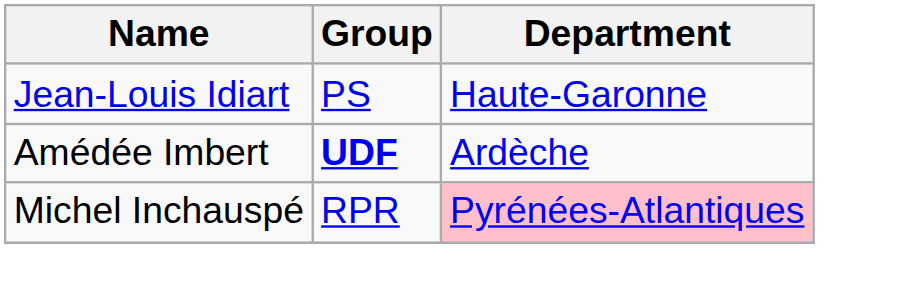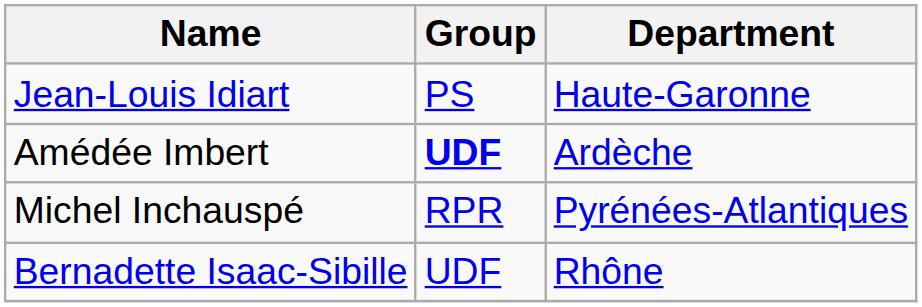Michel Inchauspé | Department: pink background -> no background
+ row: Bernadette Isaac-Sibille | UDF | Rhône
